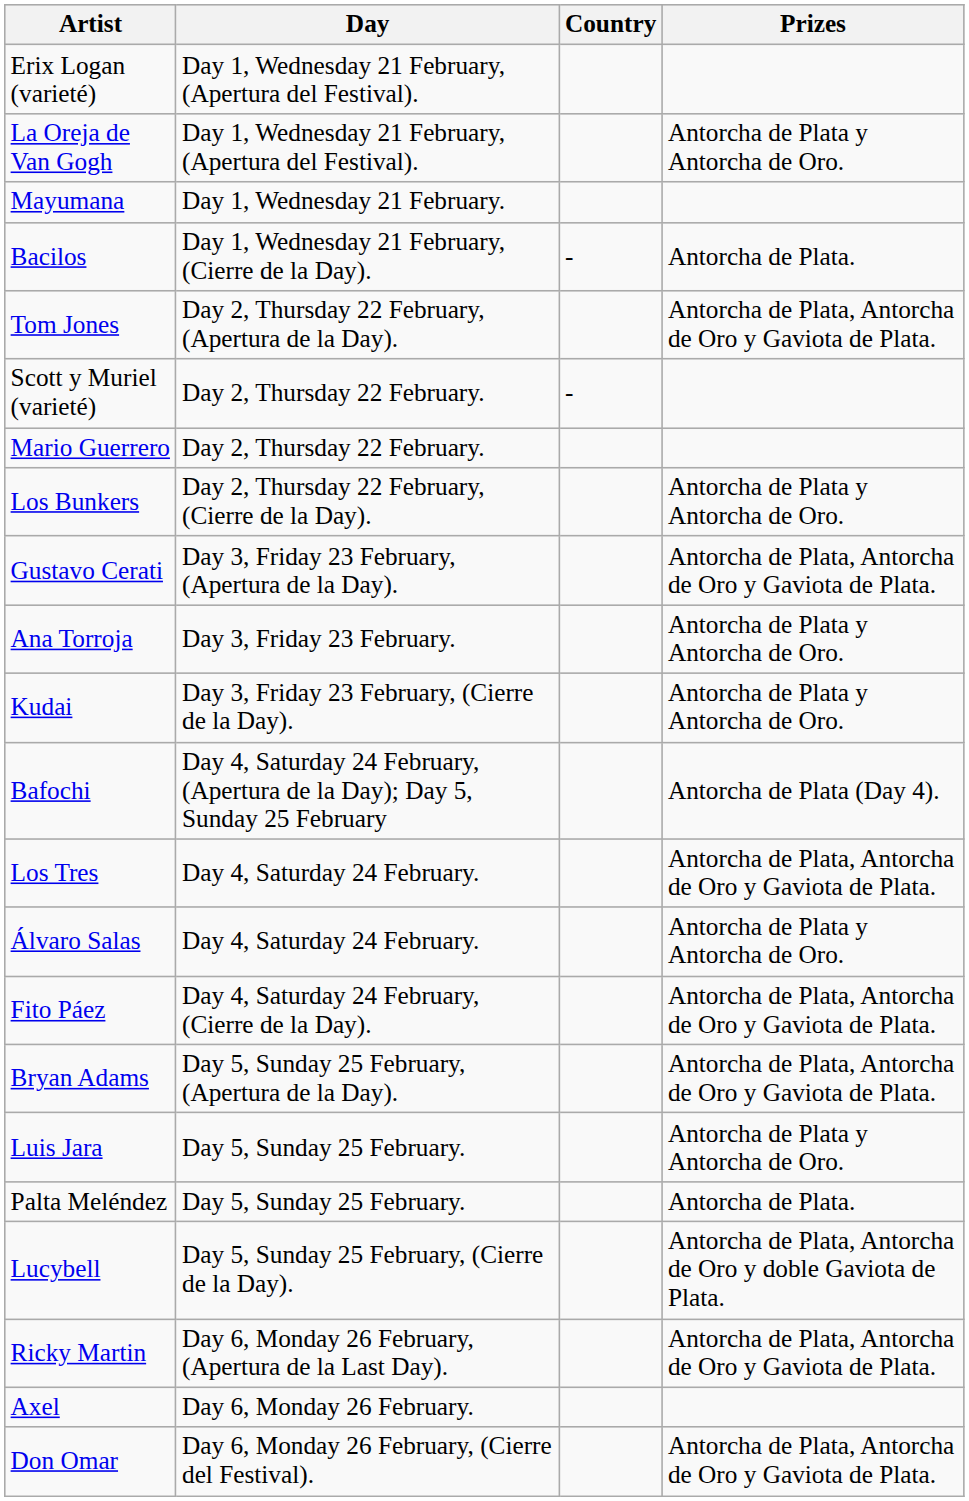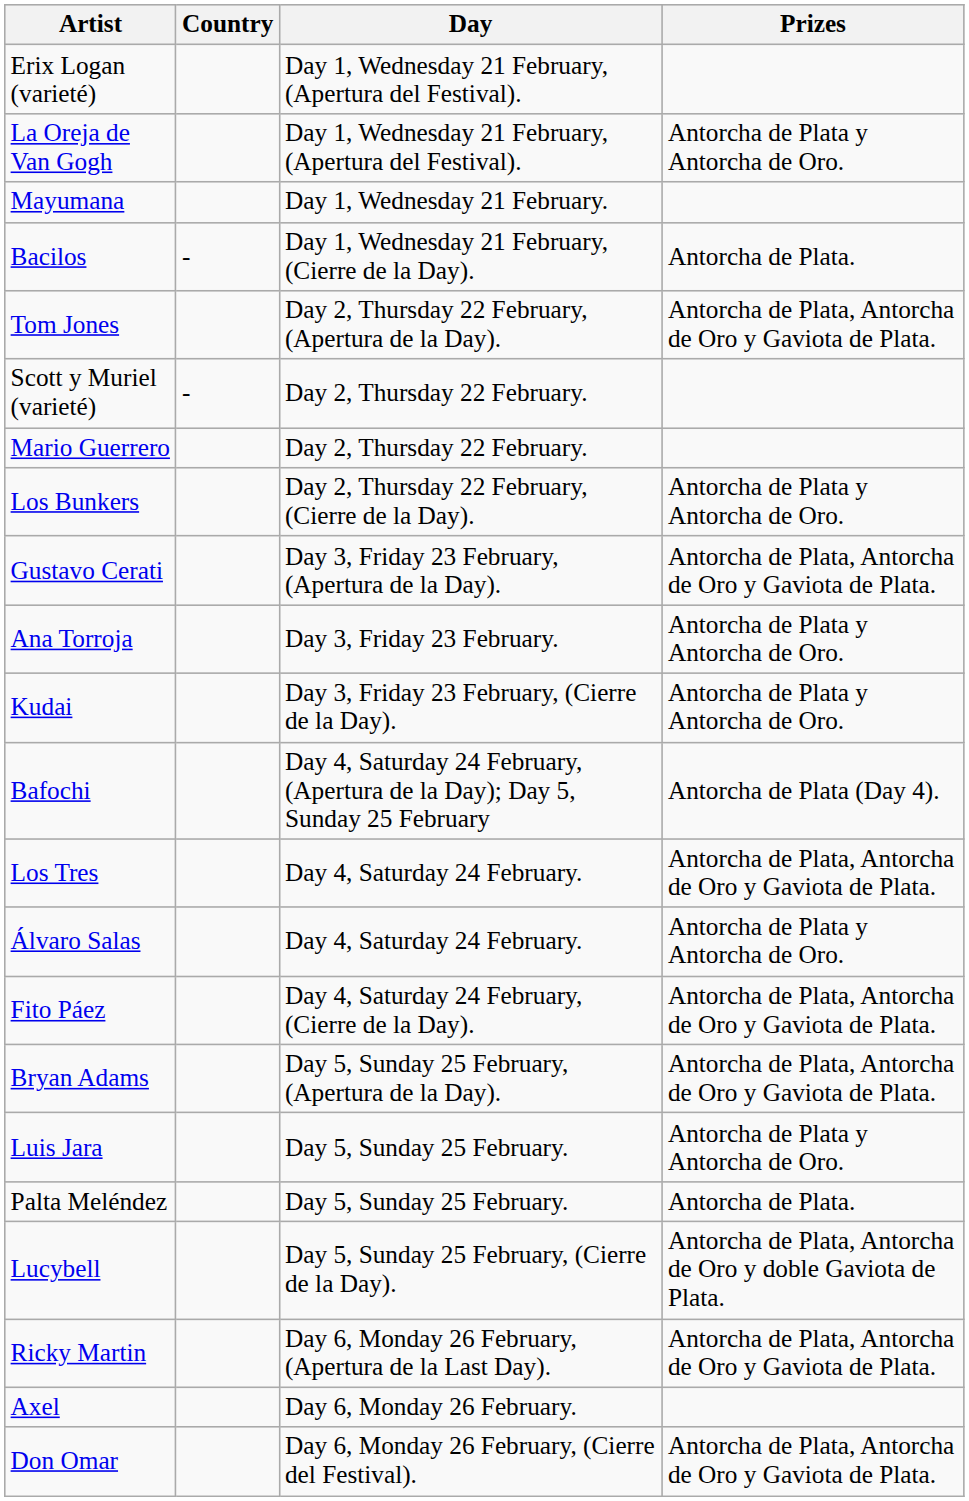columns swapped: Country <-> Day
